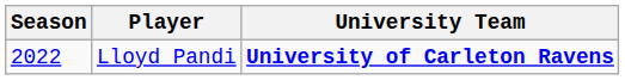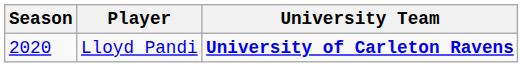Lloyd Pandi | Season: 2022 -> 2020
